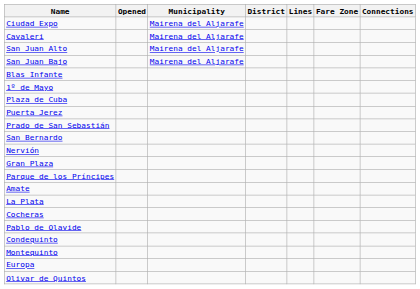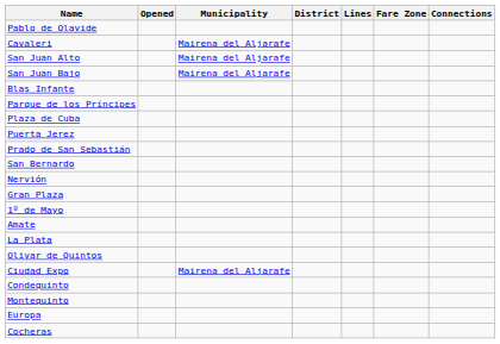rows swapped: Ciudad Expo <-> Pablo de Olavide
rows swapped: Parque de los Príncipes <-> 1º de Mayo
rows swapped: Cocheras <-> Olivar de Quintos
